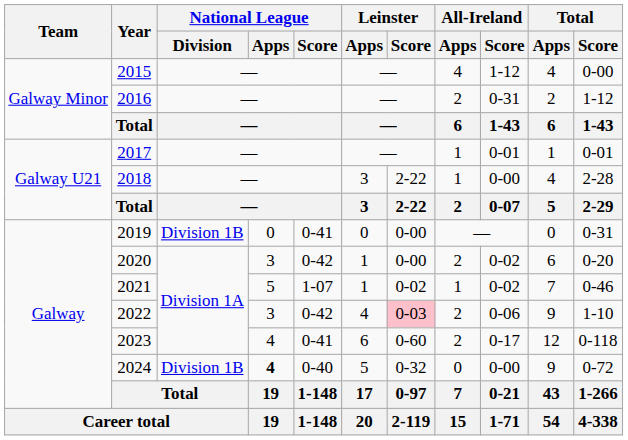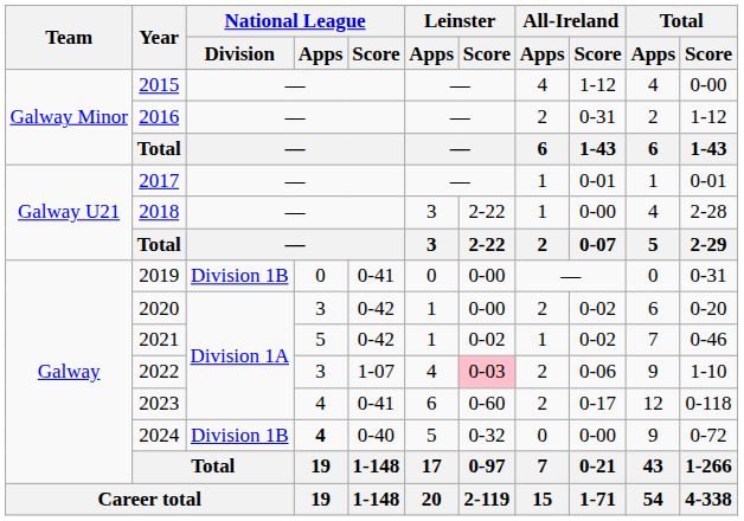2021 | National League / Score: 1-07 -> 0-42
2022 | National League / Score: 0-42 -> 1-07
